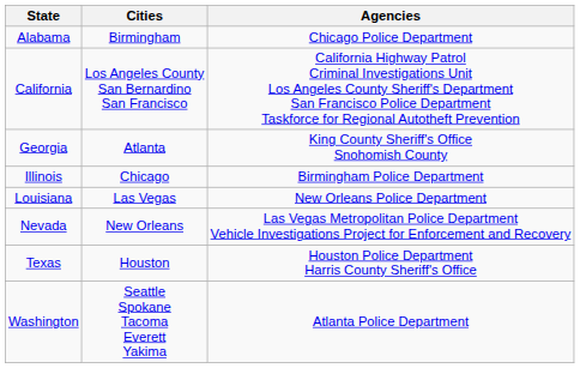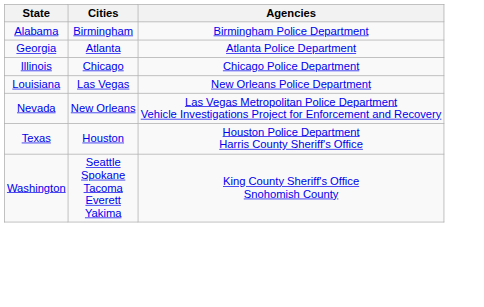Alabama | Agencies: Chicago Police Department -> Birmingham Police Department
- row: California | Los Angeles County San Bernardino San Francisco | California Highway Patrol Criminal Investigations Unit Los Angeles County Sheriff's Department San Francisco Police Department Taskforce for Regional Autotheft Prevention
Georgia | Agencies: King County Sheriff's Office Snohomish County -> Atlanta Police Department
Illinois | Agencies: Birmingham Police Department -> Chicago Police Department
Washington | Agencies: Atlanta Police Department -> King County Sheriff's Office Snohomish County
